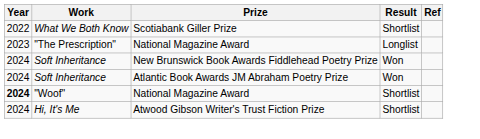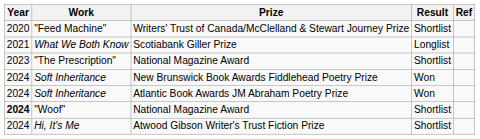+ row: 2020 | "Feed Machine" | Writers' Trust of Canada/McClelland & Stewart Journey Prize | Shortlist
What We Both Know | Year: 2022 -> 2021
What We Both Know | Result: Shortlist -> Longlist
"The Prescription" | Result: Longlist -> Shortlist
